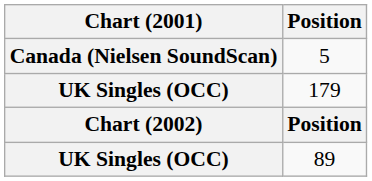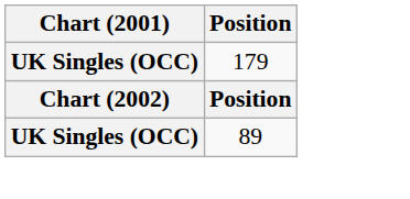- row: Canada (Nielsen SoundScan) | 5
